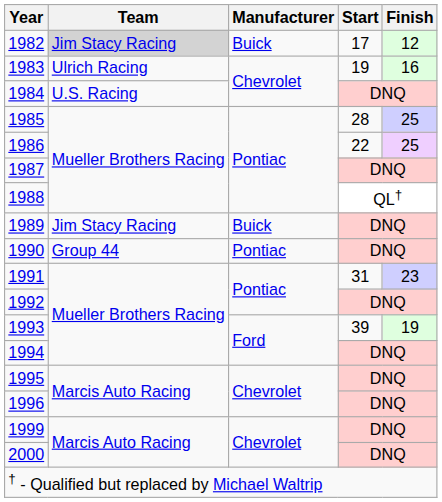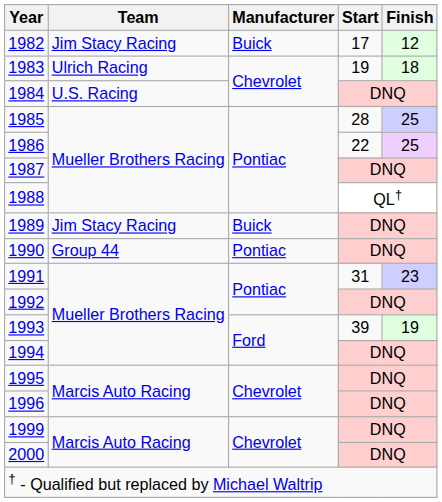1982 | Team: lightgrey background -> no background
1983 | Finish: 16 -> 18
